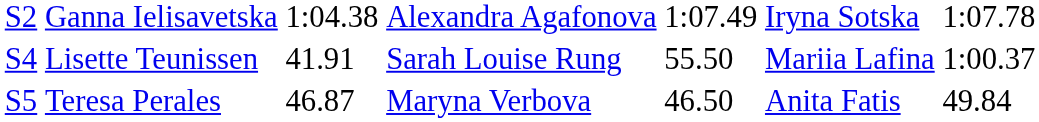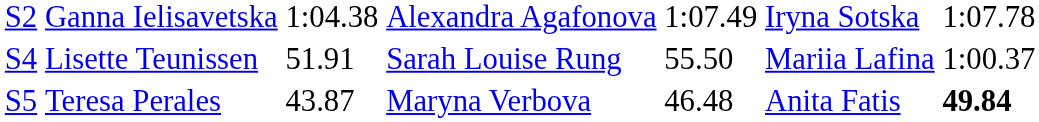Lisette Teunissen | column 3: 41.91 -> 51.91
Teresa Perales | column 3: 46.87 -> 43.87
Teresa Perales | column 5: 46.50 -> 46.48
Teresa Perales | column 7: normal -> bold
